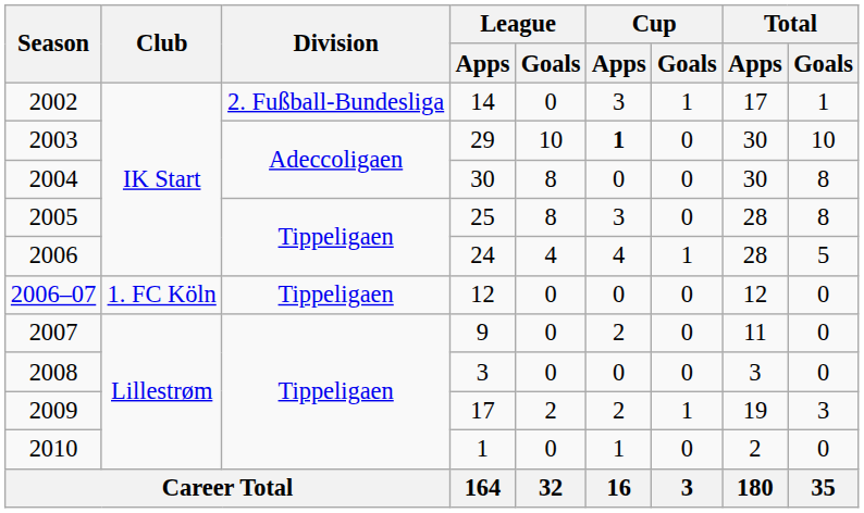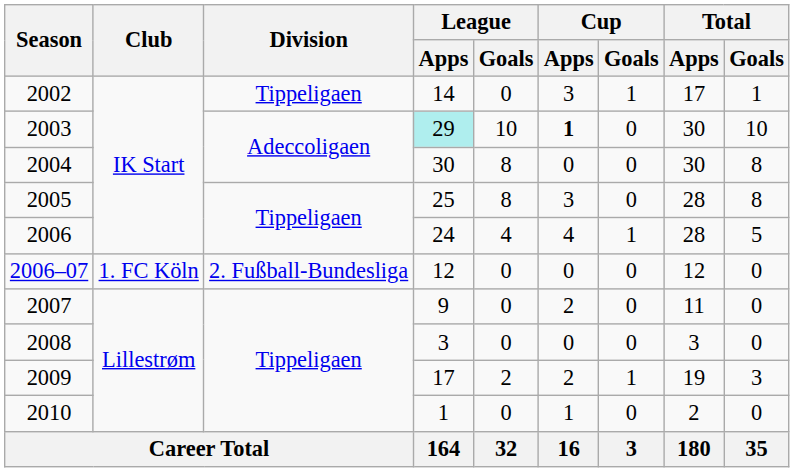2002 | Division: 2. Fußball-Bundesliga -> Tippeligaen
2003 | League / Apps: no background -> paleturquoise background
2006–07 | Division: Tippeligaen -> 2. Fußball-Bundesliga
